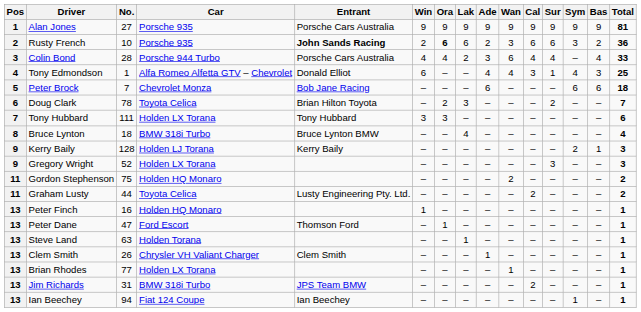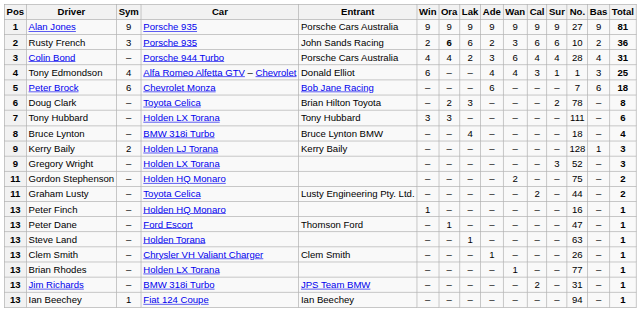columns swapped: No. <-> Sym
Rusty French | Entrant: bold -> normal
Colin Bond | Total: 33 -> 31
Doug Clark | Total: 7 -> 8
